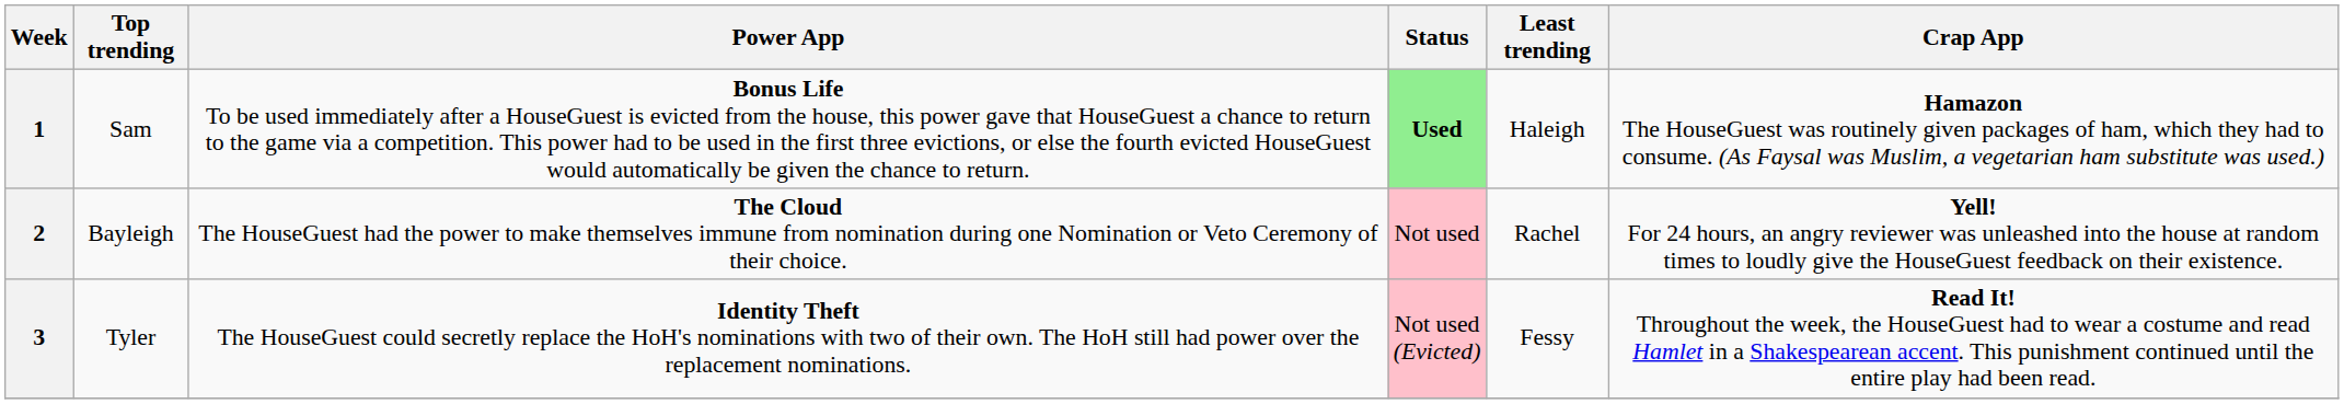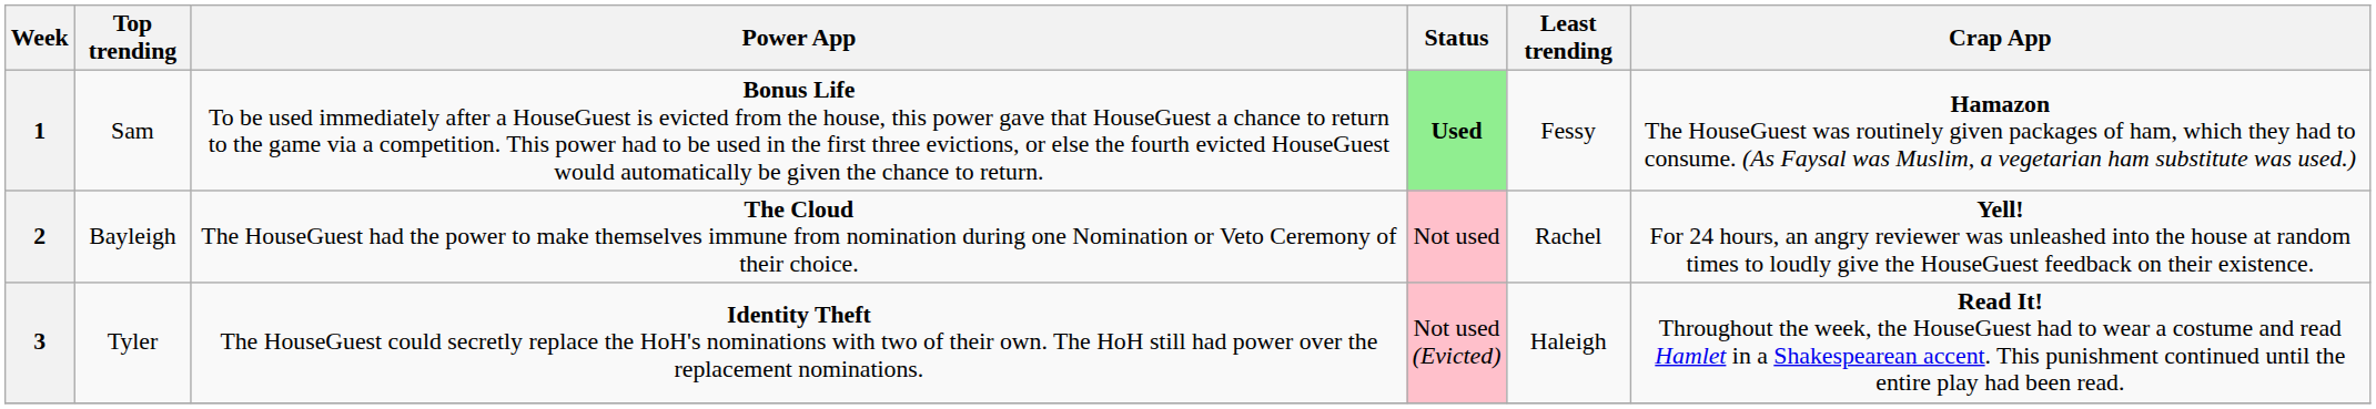1 | Least trending: Haleigh -> Fessy
3 | Least trending: Fessy -> Haleigh
